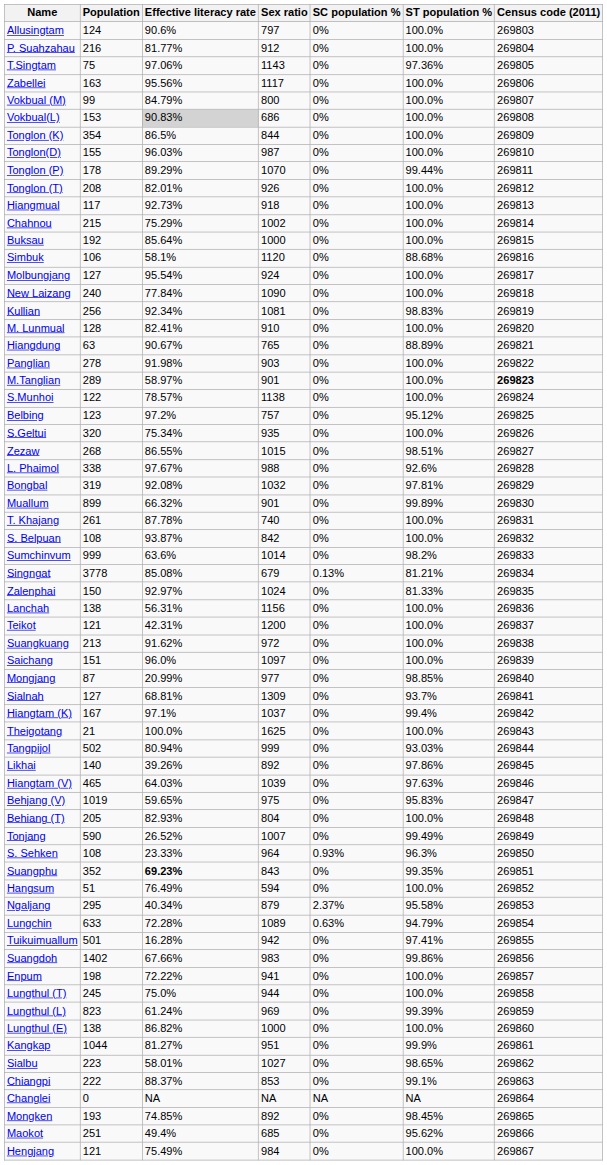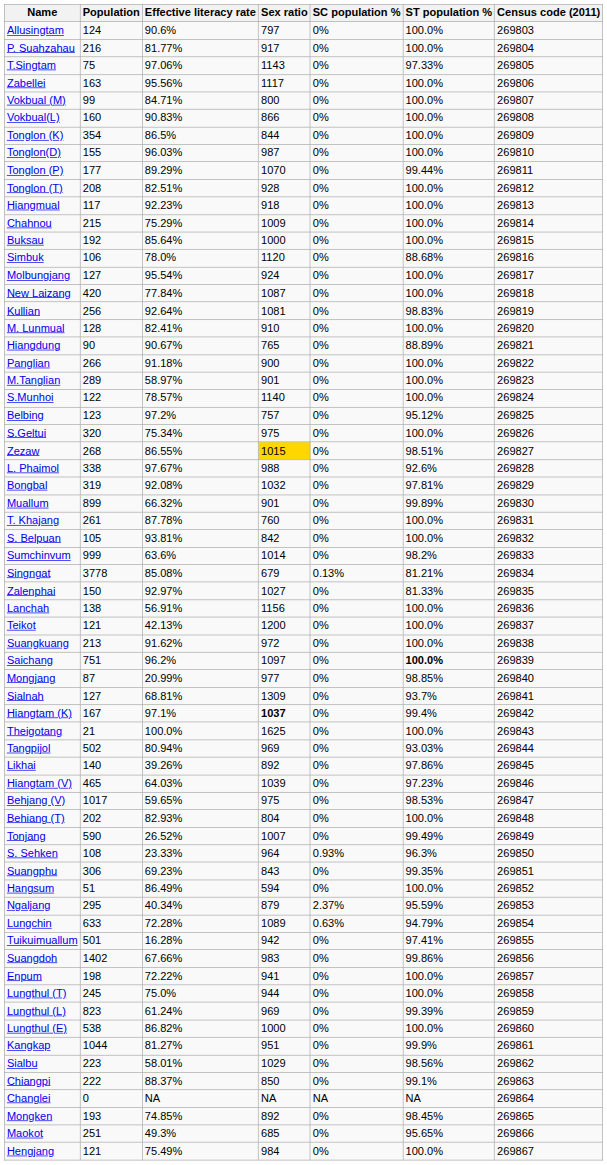P. Suahzahau | Sex ratio: 912 -> 917
T.Singtam | ST population %: 97.36% -> 97.33%
Vokbual (M) | Effective literacy rate: 84.79% -> 84.71%
Vokbual(L) | Population: 153 -> 160
Vokbual(L) | Effective literacy rate: lightgrey background -> no background
Vokbual(L) | Sex ratio: 686 -> 866
Tonglon (P) | Population: 178 -> 177
Tonglon (T) | Effective literacy rate: 82.01% -> 82.51%
Tonglon (T) | Sex ratio: 926 -> 928
Hiangmual | Effective literacy rate: 92.73% -> 92.23%
Chahnou | Sex ratio: 1002 -> 1009
Simbuk | Effective literacy rate: 58.1% -> 78.0%
New Laizang | Population: 240 -> 420
New Laizang | Sex ratio: 1090 -> 1087
Kullian | Effective literacy rate: 92.34% -> 92.64%
Hiangdung | Population: 63 -> 90
Panglian | Population: 278 -> 266
Panglian | Effective literacy rate: 91.98% -> 91.18%
Panglian | Sex ratio: 903 -> 900
M.Tanglian | Census code (2011): bold -> normal
S.Munhoi | Sex ratio: 1138 -> 1140
S.Geltui | Sex ratio: 935 -> 975
Zezaw | Sex ratio: no background -> gold background
T. Khajang | Sex ratio: 740 -> 760
S. Belpuan | Population: 108 -> 105
S. Belpuan | Effective literacy rate: 93.87% -> 93.81%
Zalenphai | Sex ratio: 1024 -> 1027
Lanchah | Effective literacy rate: 56.31% -> 56.91%
Teikot | Effective literacy rate: 42.31% -> 42.13%
Saichang | Population: 151 -> 751
Saichang | Effective literacy rate: 96.0% -> 96.2%
Saichang | ST population %: normal -> bold
Hiangtam (K) | Sex ratio: normal -> bold
Tangpijol | Sex ratio: 999 -> 969
Hiangtam (V) | ST population %: 97.63% -> 97.23%
Behjang (V) | Population: 1019 -> 1017
Behjang (V) | ST population %: 95.83% -> 98.53%
Behiang (T) | Population: 205 -> 202
Suangphu | Population: 352 -> 306
Suangphu | Effective literacy rate: bold -> normal
Hangsum | Effective literacy rate: 76.49% -> 86.49%
Ngaljang | ST population %: 95.58% -> 95.59%
Lungthul (E) | Population: 138 -> 538
Sialbu | Sex ratio: 1027 -> 1029
Sialbu | ST population %: 98.65% -> 98.56%
Chiangpi | Sex ratio: 853 -> 850
Maokot | Effective literacy rate: 49.4% -> 49.3%
Maokot | ST population %: 95.62% -> 95.65%
